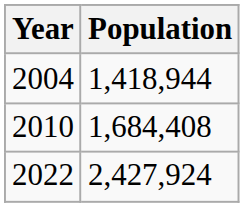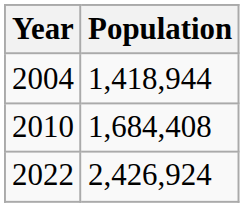2022 | Population: 2,427,924 -> 2,426,924
